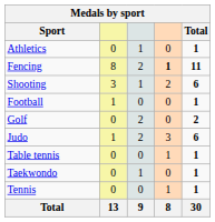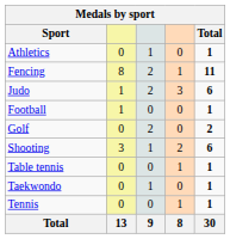Fencing | column 4: bold -> normal
rows swapped: Judo <-> Shooting
